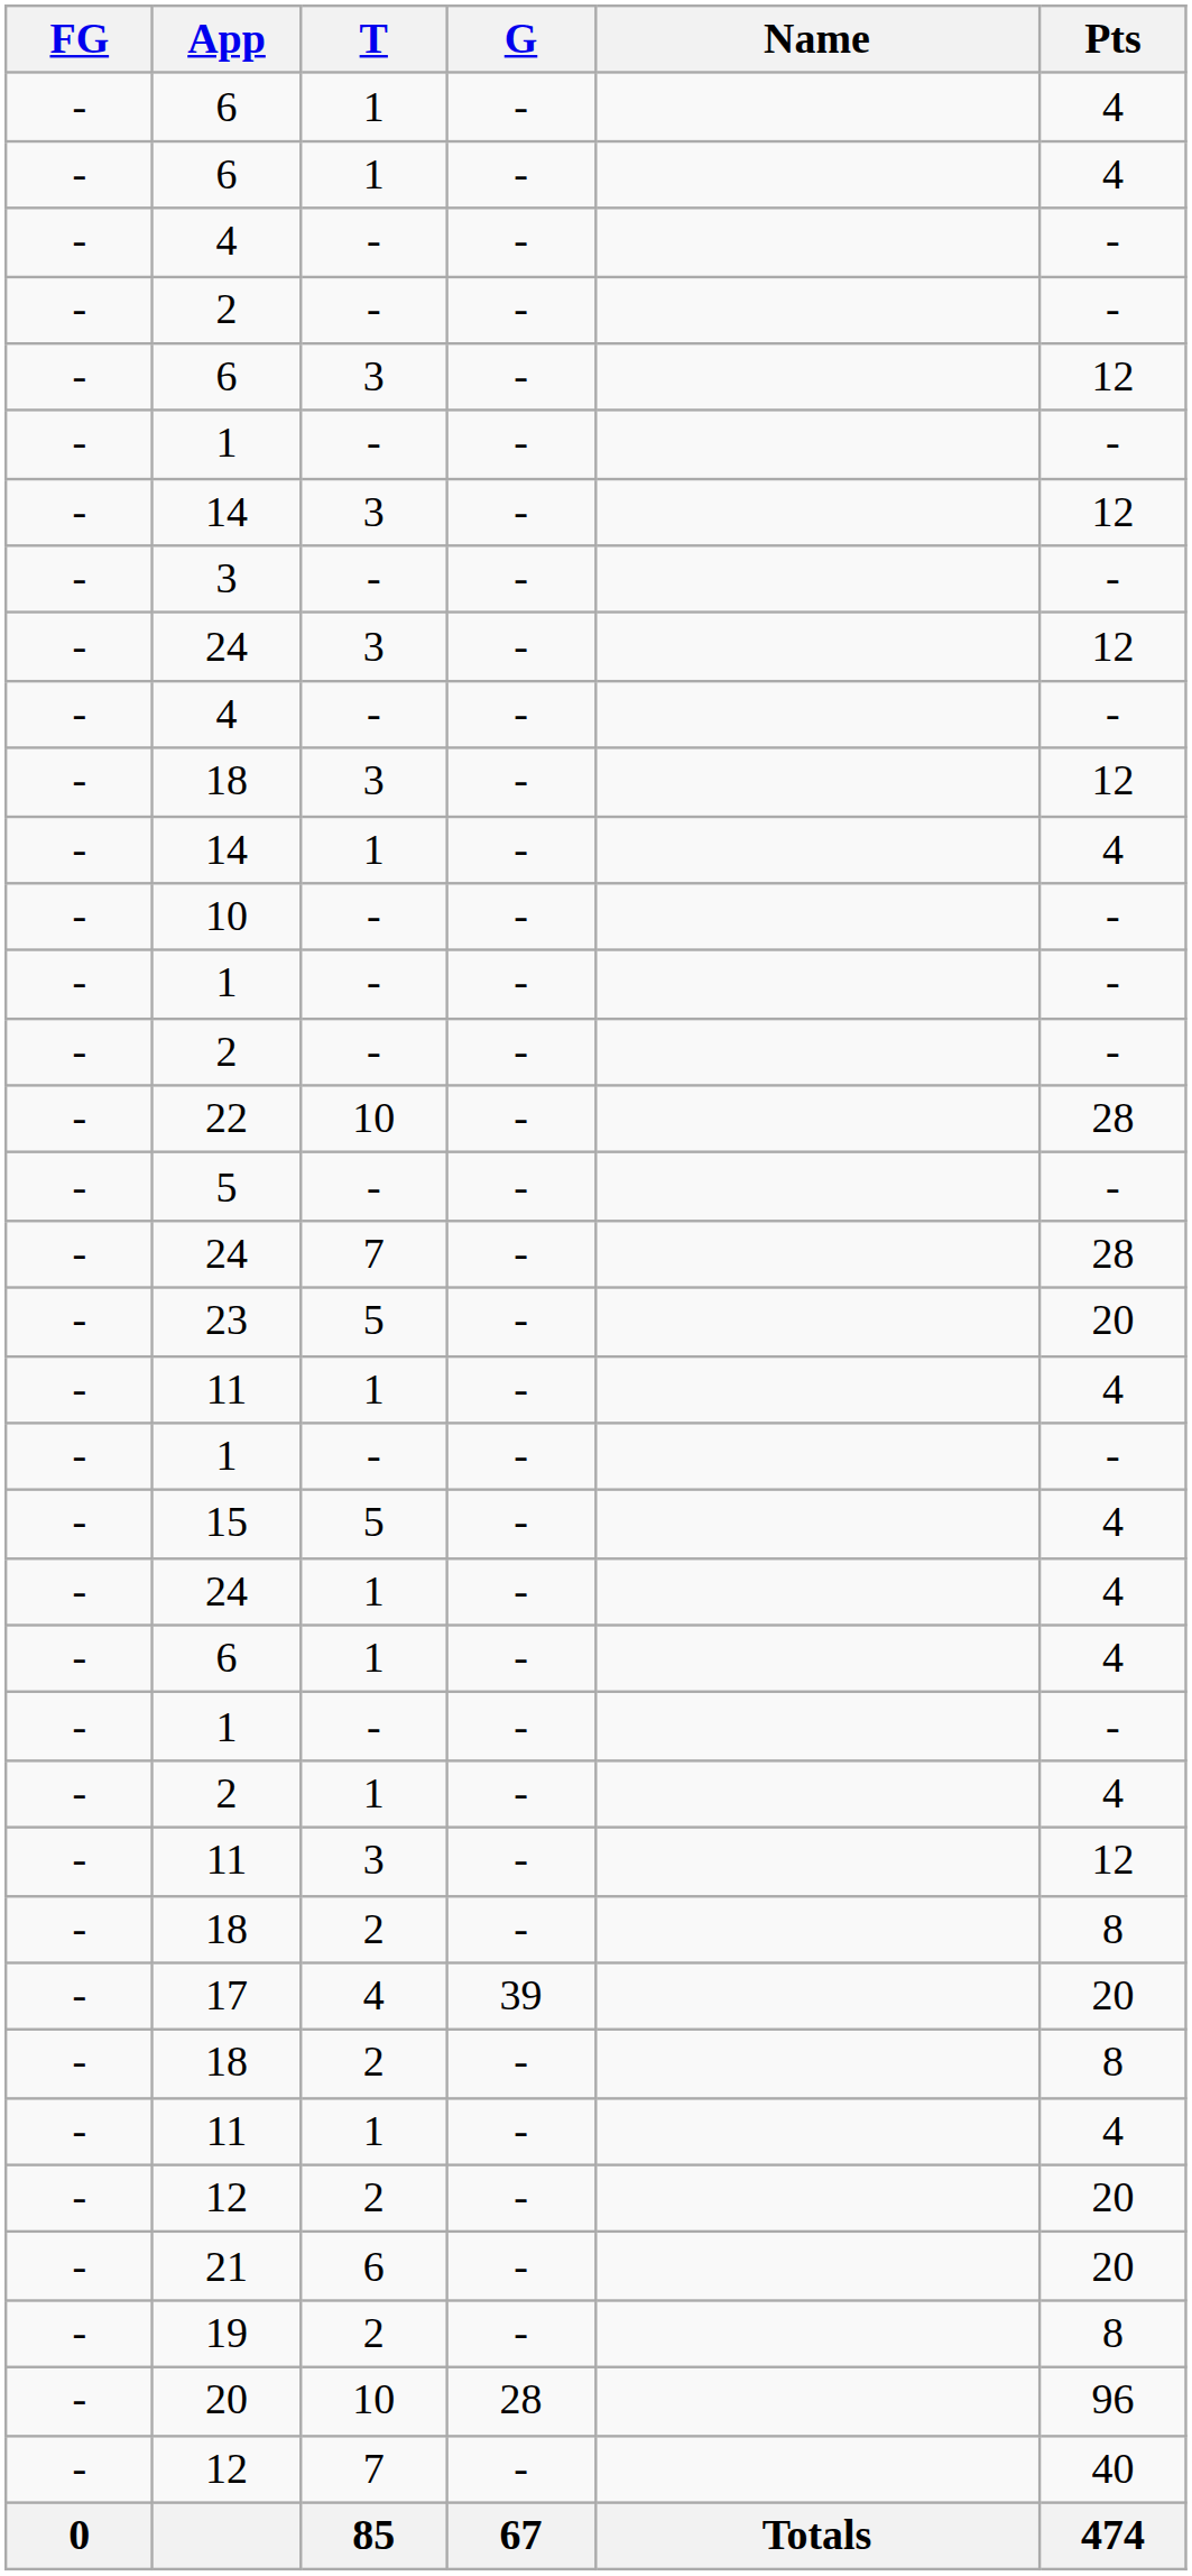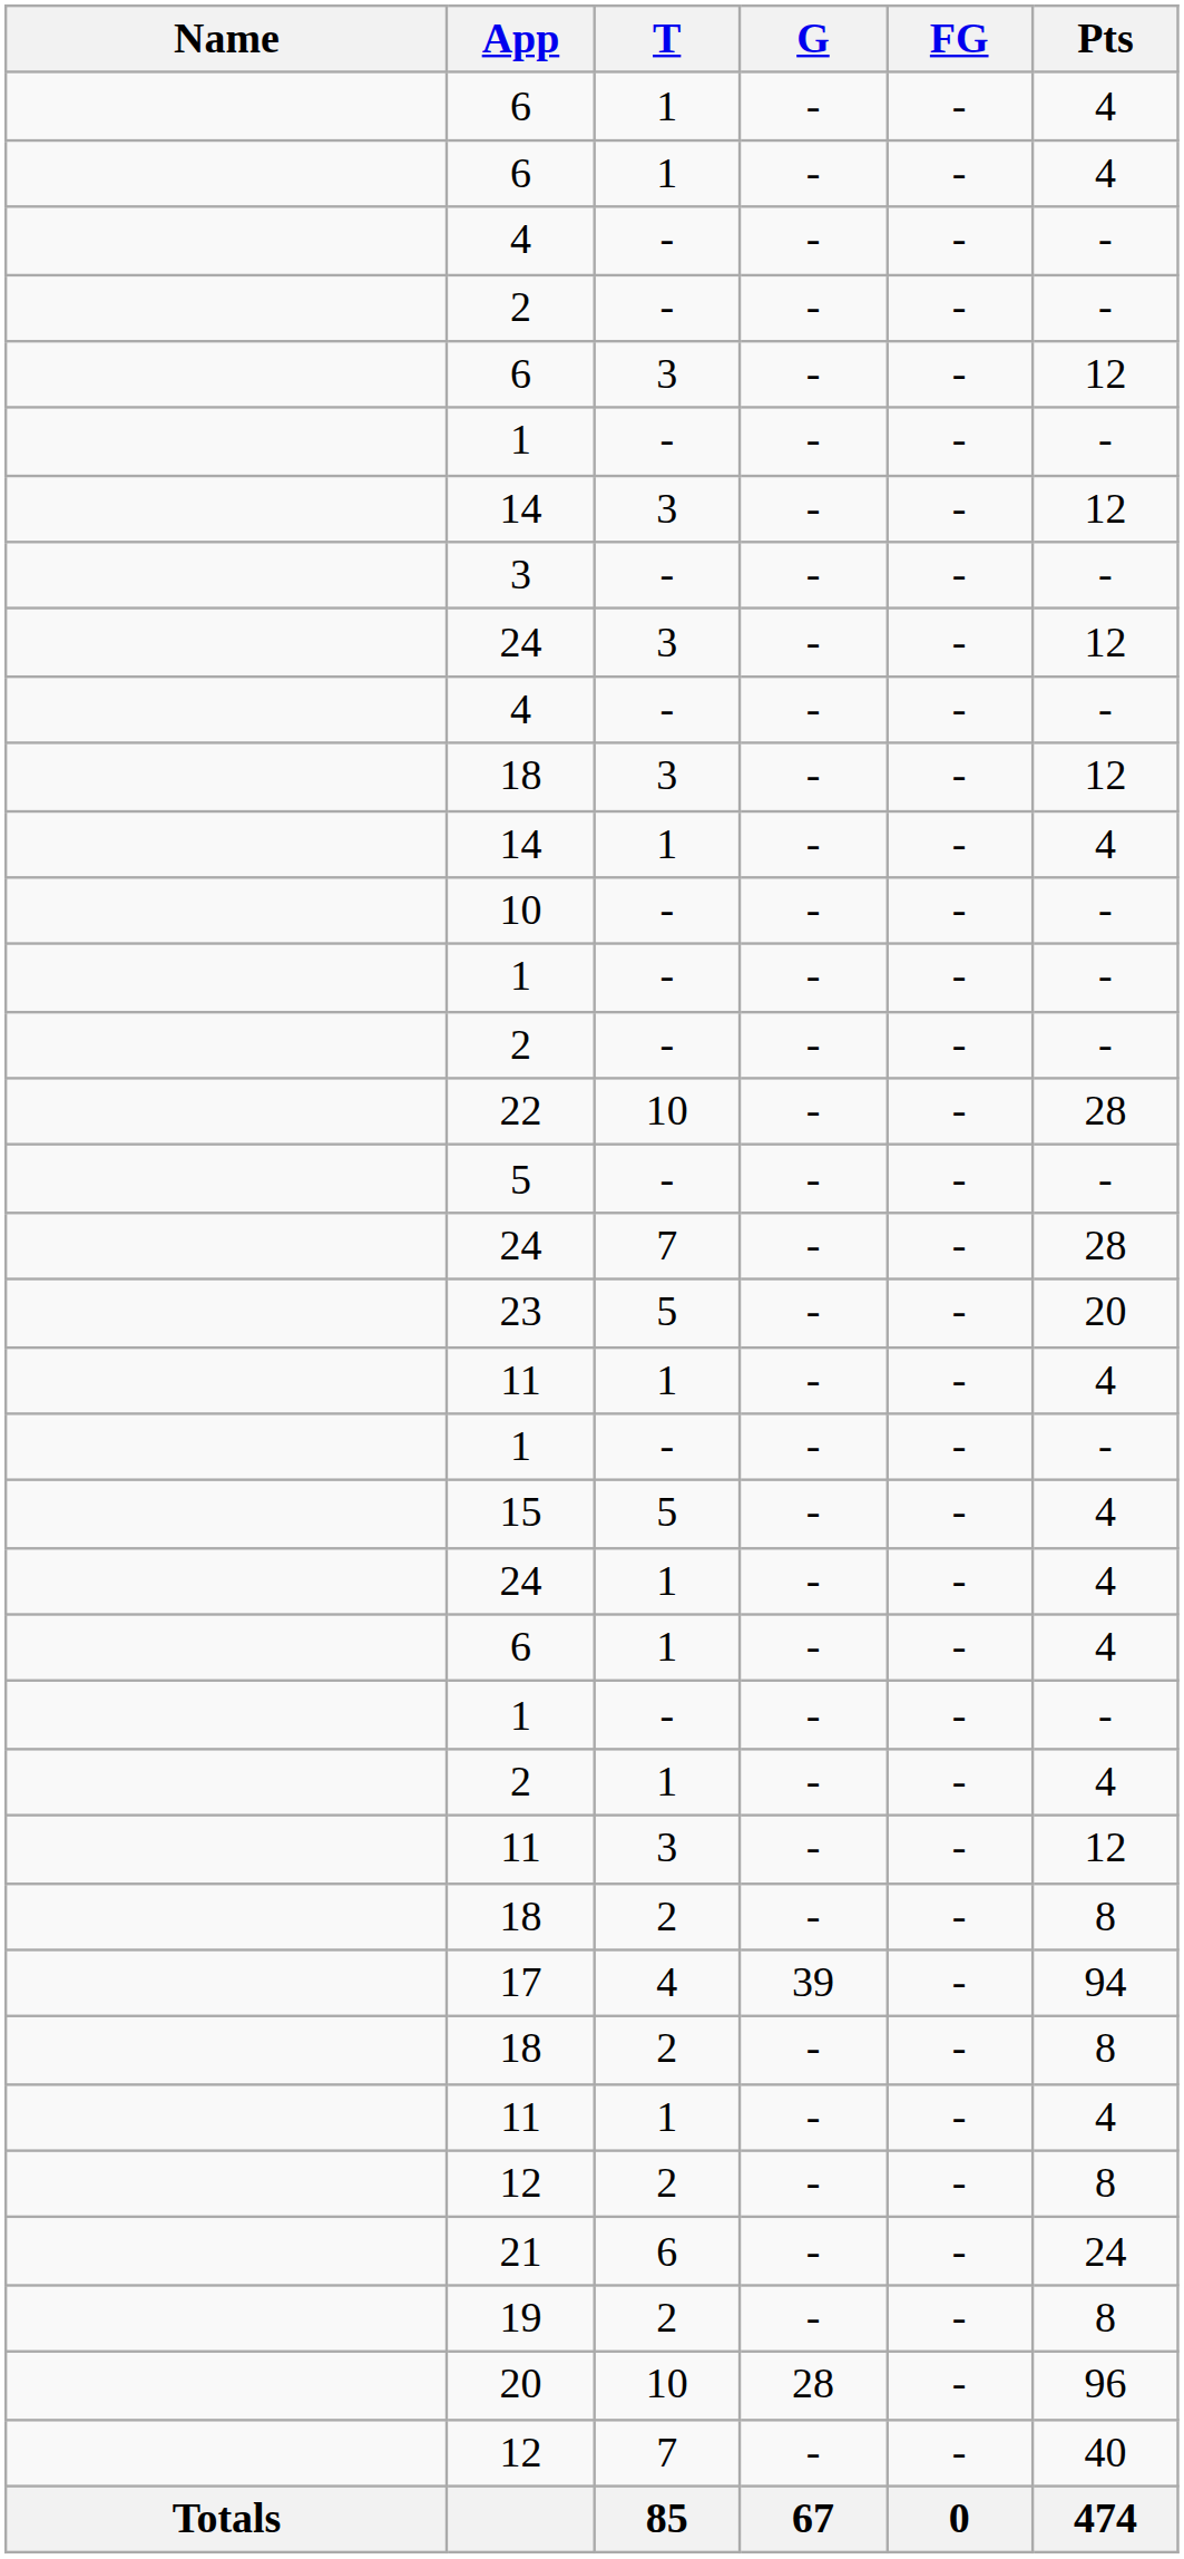columns swapped: Name <-> FG
17 | Pts: 20 -> 94
12 / 2 | Pts: 20 -> 8
21 | Pts: 20 -> 24
